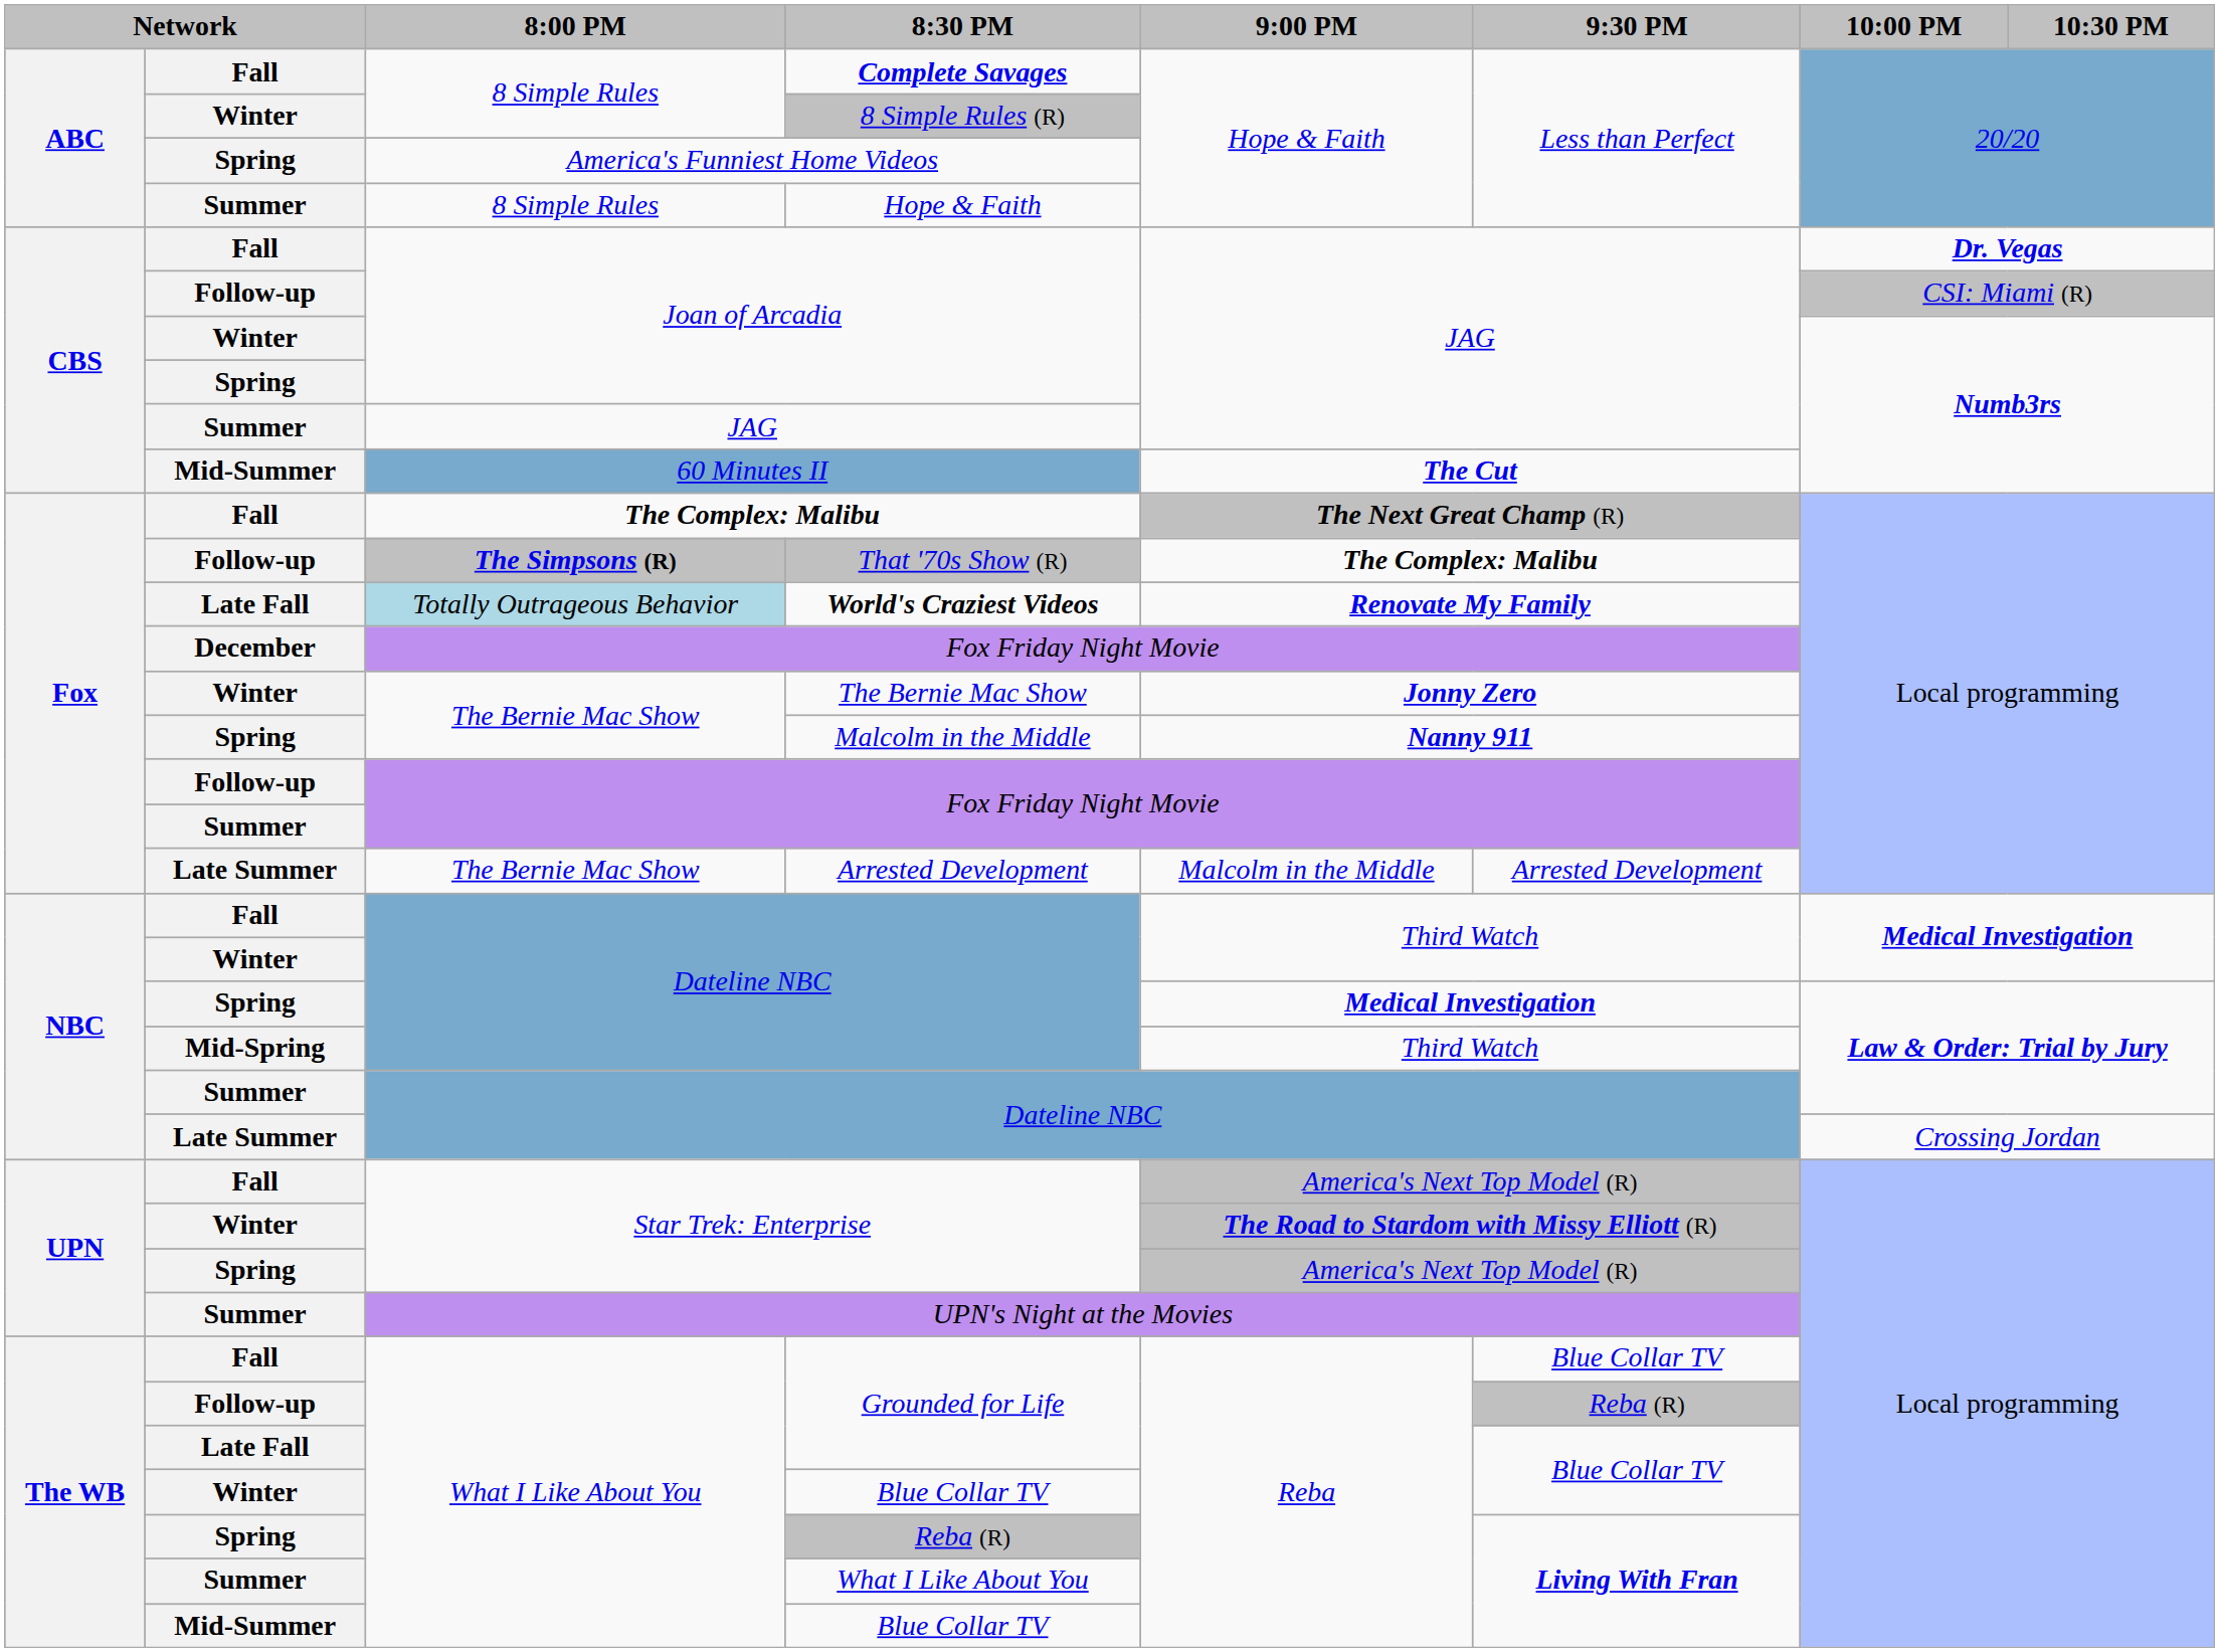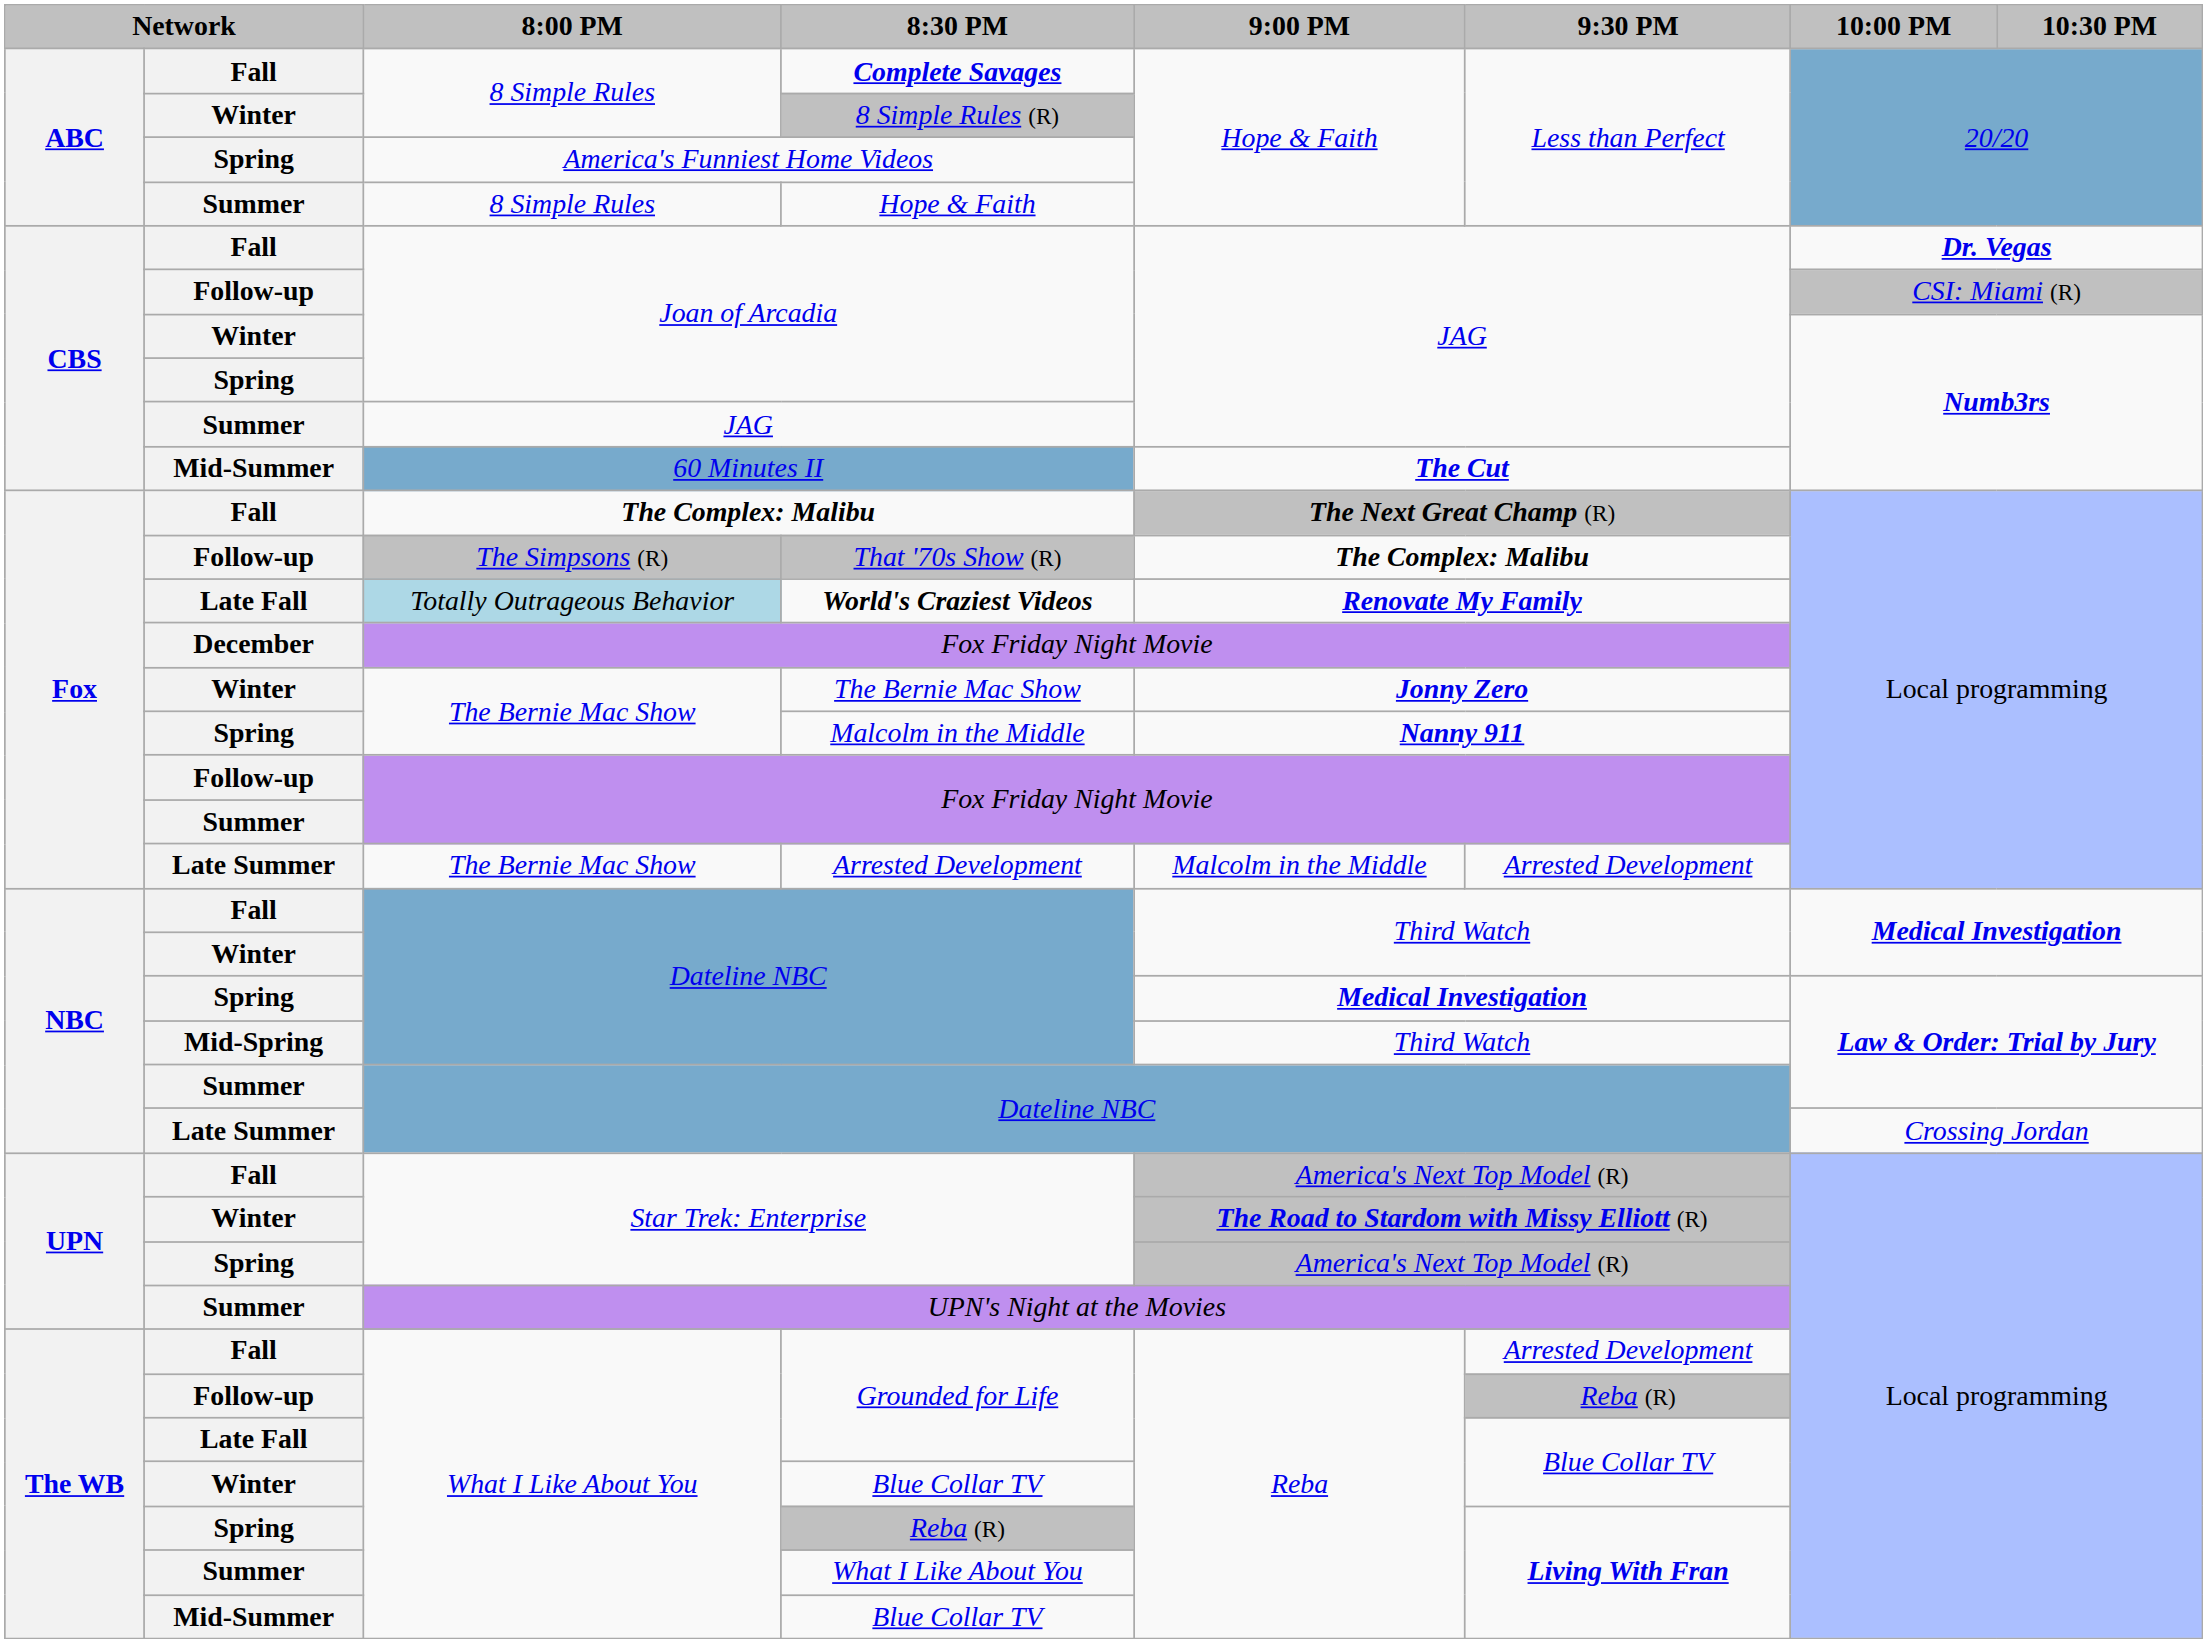That '70s Show (R) | 8:00 PM: bold -> normal
Fall / Grounded for Life | 9:30 PM: Blue Collar TV -> Arrested Development
